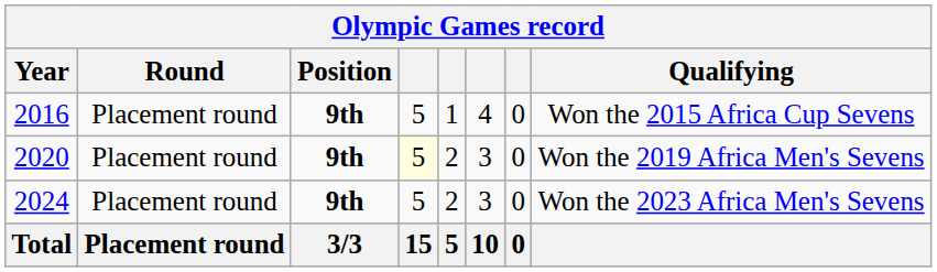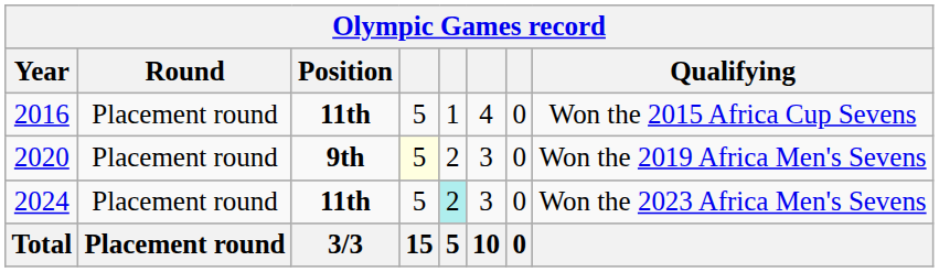2016 | Position: 9th -> 11th
2024 | Position: 9th -> 11th
2024 | column 5: no background -> paleturquoise background
